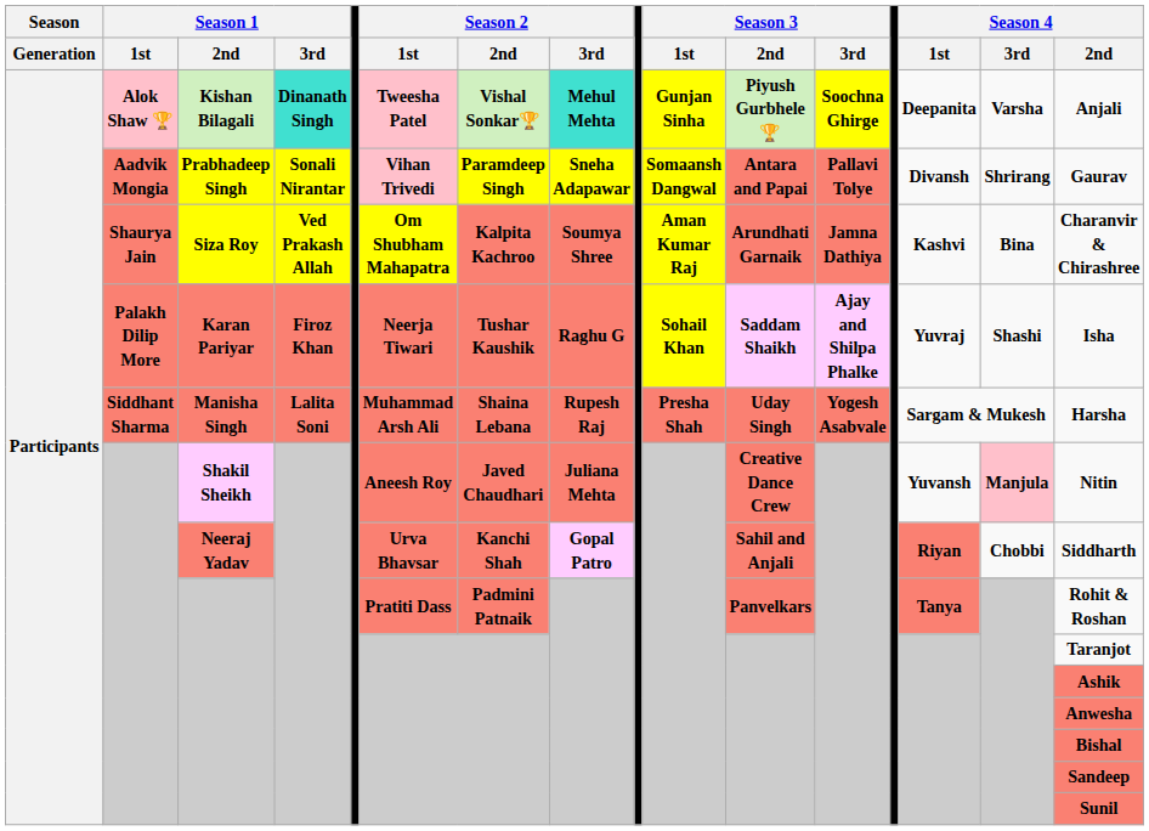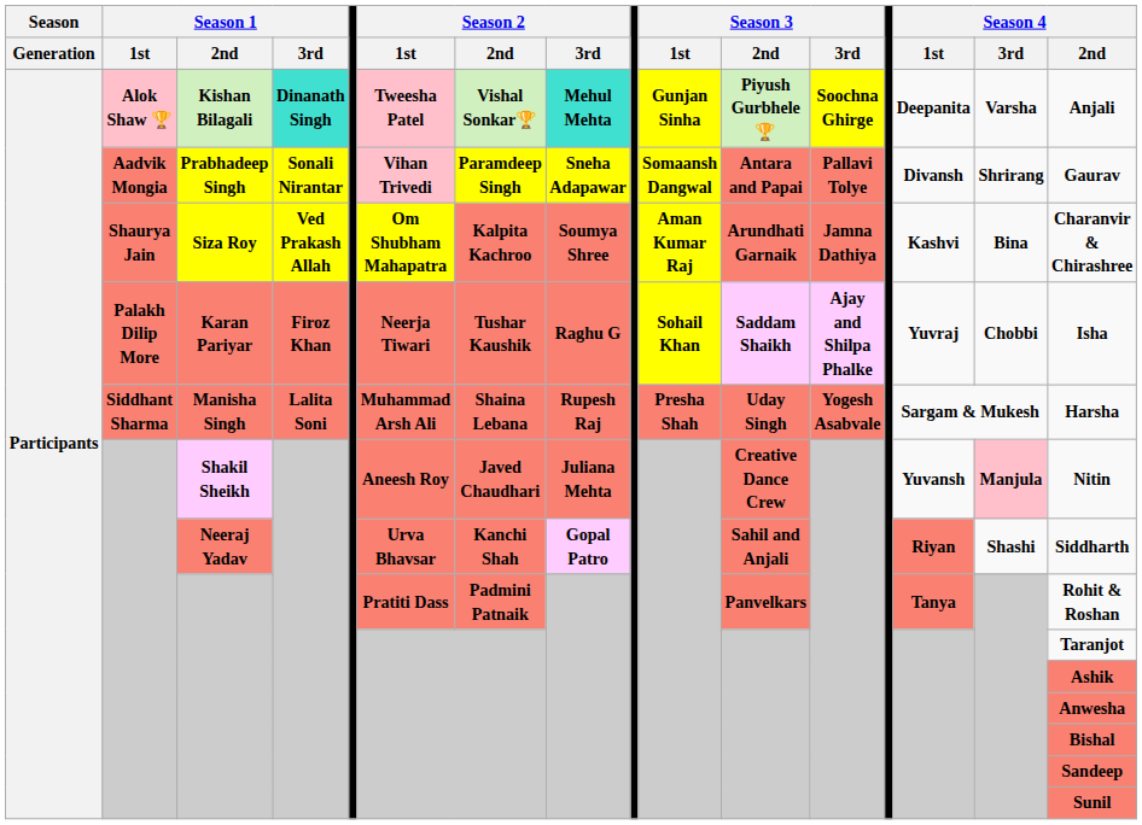Karan Pariyar | Season 4 / 3rd: Shashi -> Chobbi
Neeraj Yadav | Season 4 / 3rd: Chobbi -> Shashi
